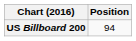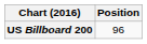US Billboard 200 | Position: 94 -> 96
